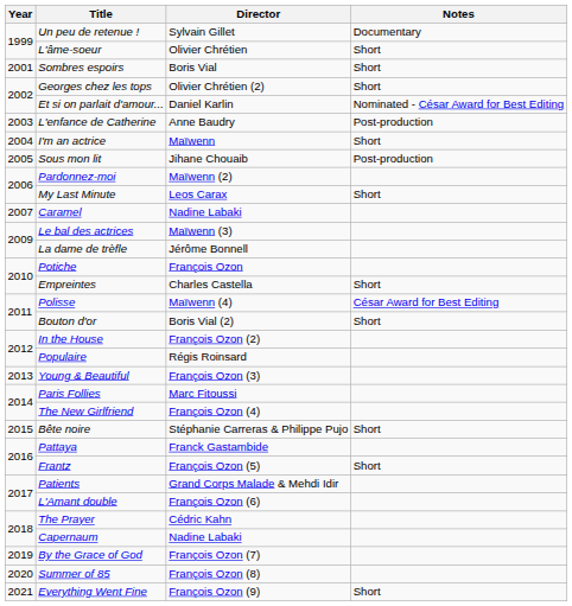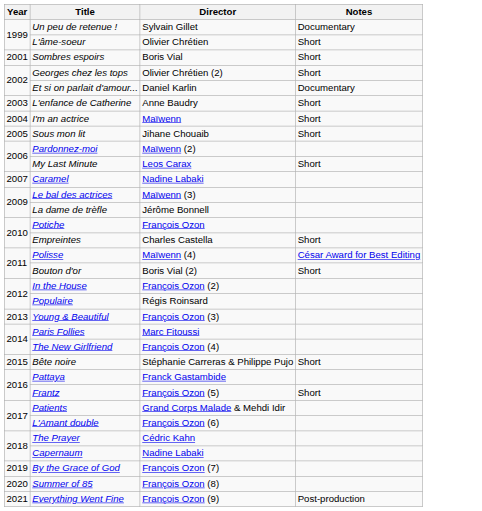Et si on parlait d'amour... | Notes: Nominated - César Award for Best Editing -> Documentary
L'enfance de Catherine | Notes: Post-production -> Short
Sous mon lit | Notes: Post-production -> Short
Everything Went Fine | Notes: Short -> Post-production
